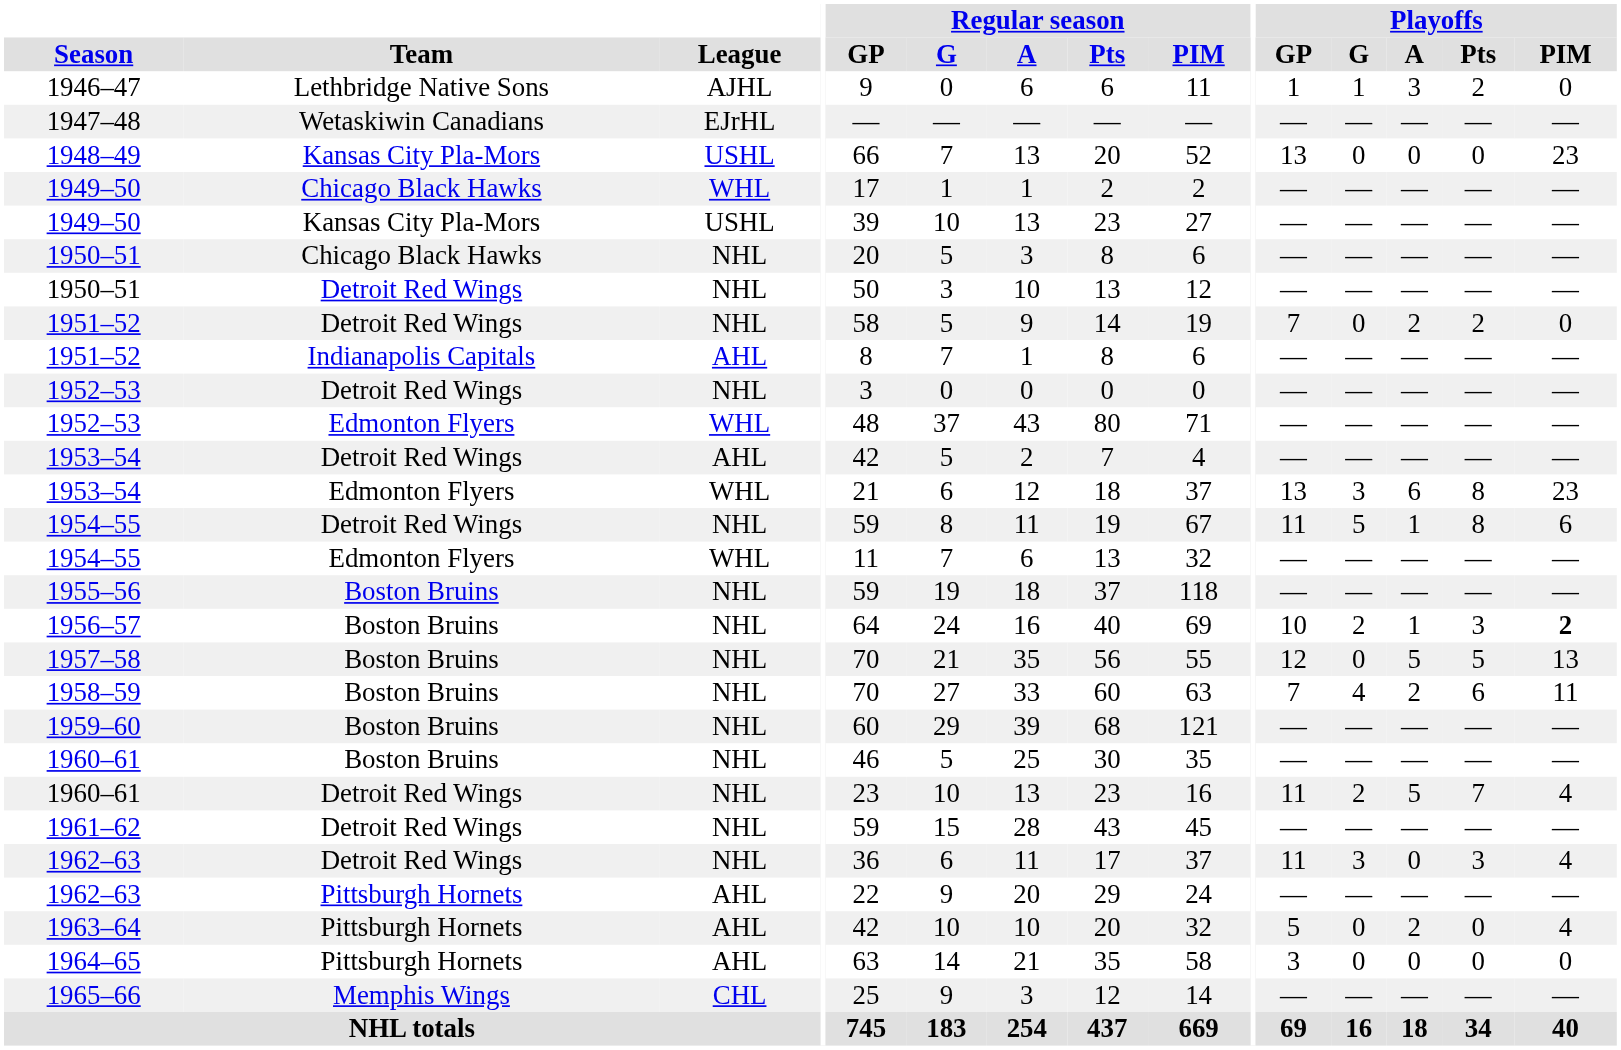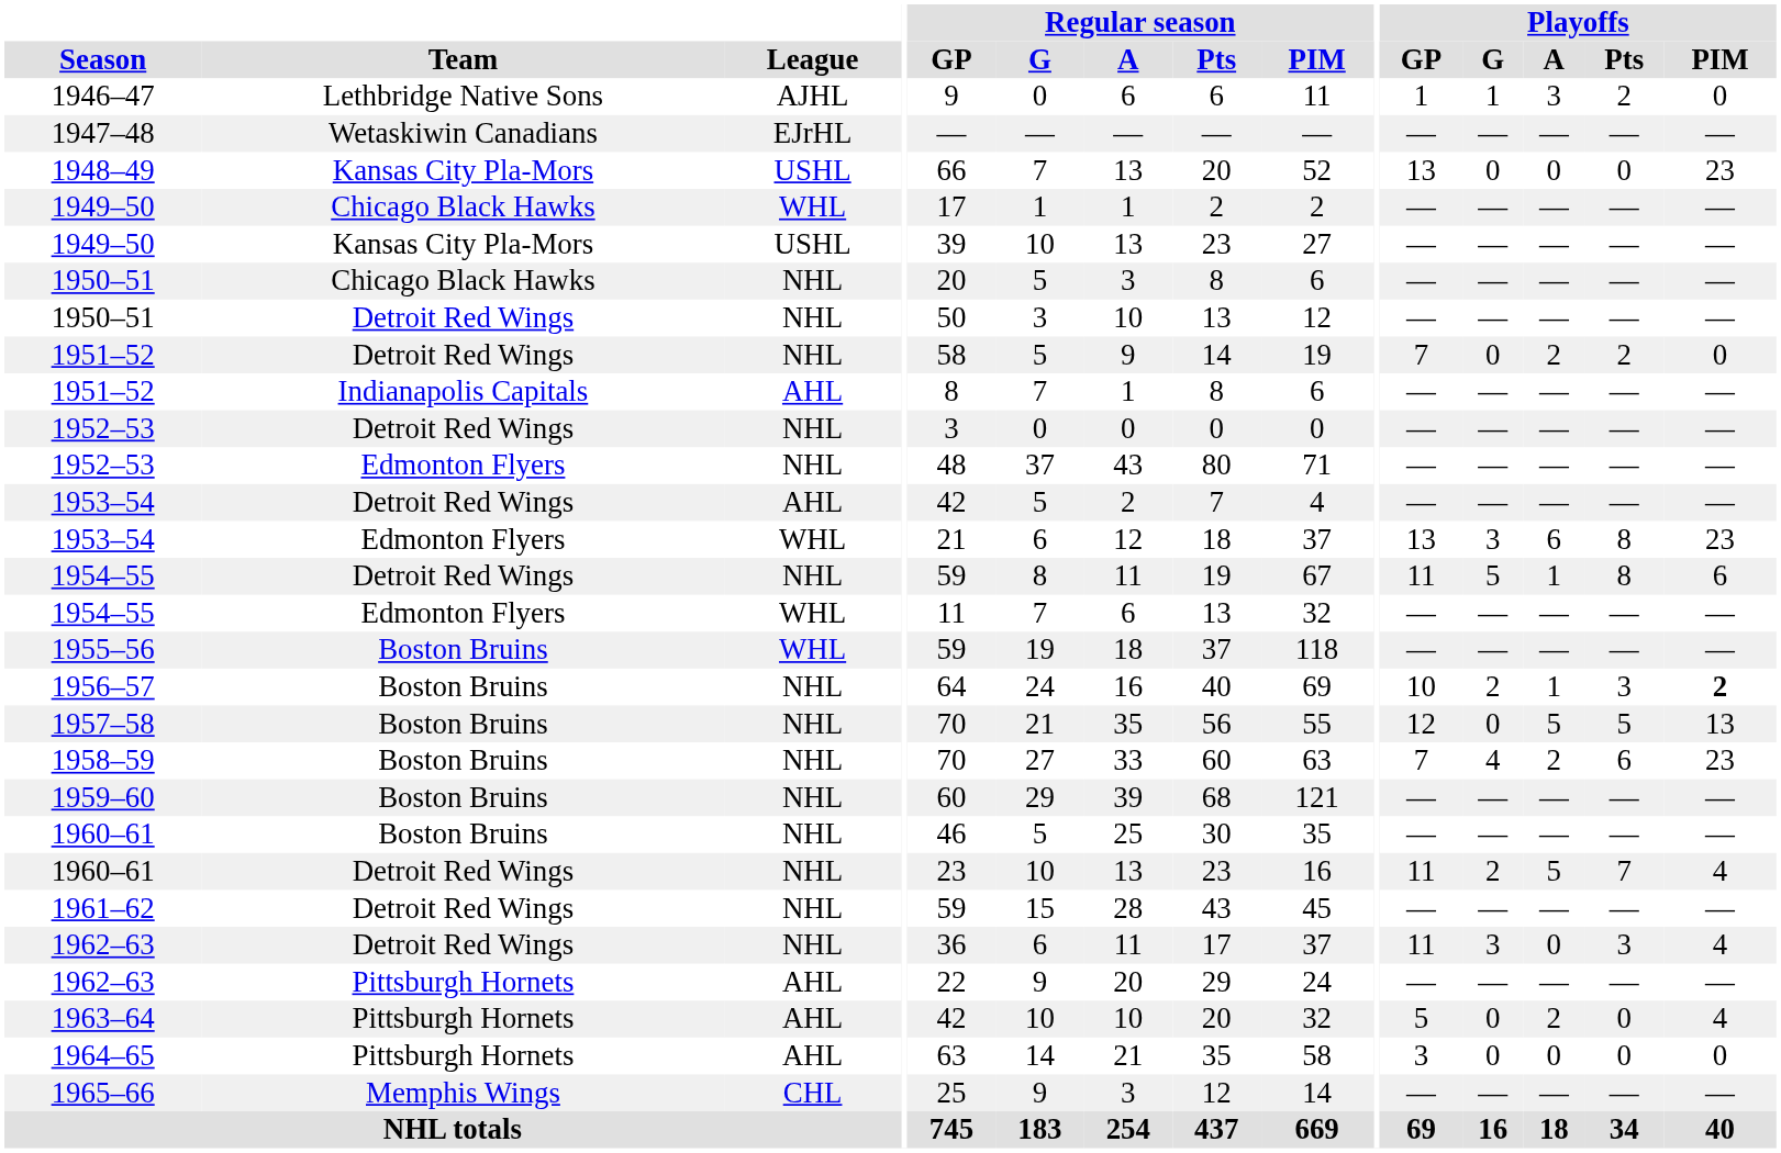1952–53 / Edmonton Flyers | League: WHL -> NHL
1955–56 | League: NHL -> WHL
1958–59 | Playoffs / PIM: 11 -> 23
